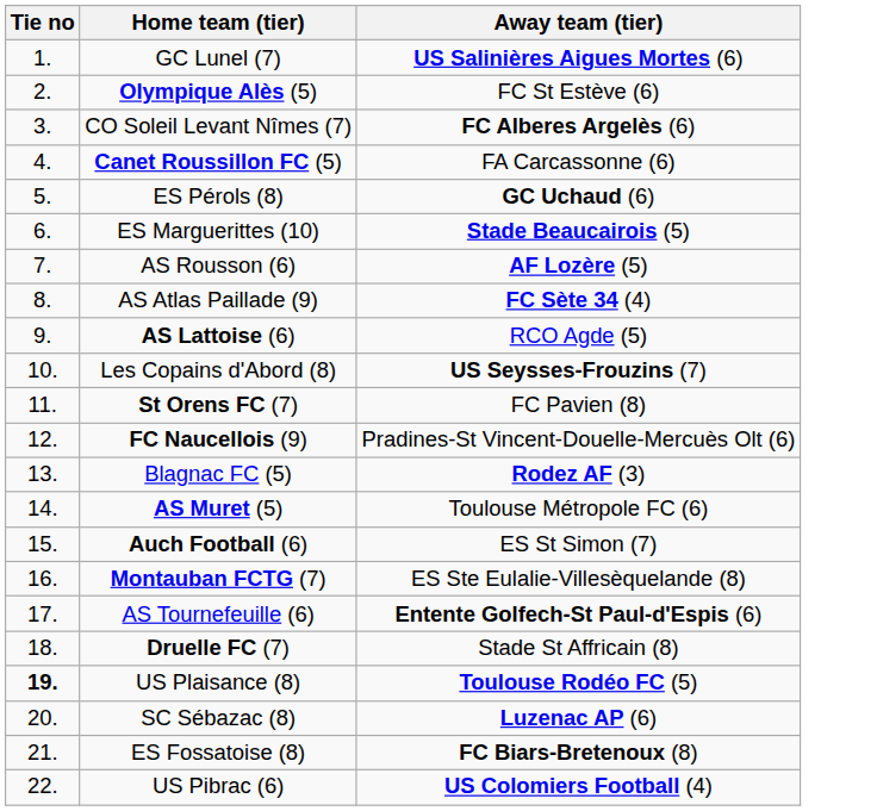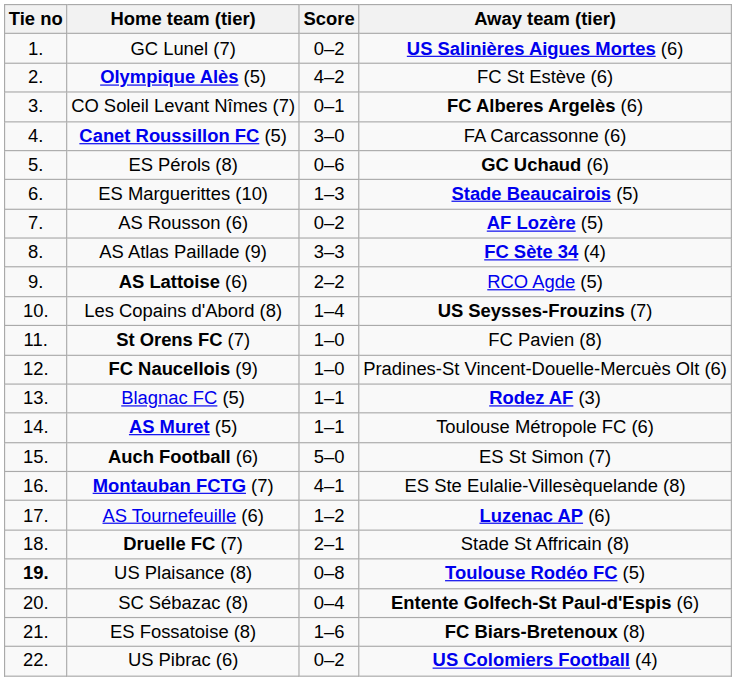+ column: Score | 0–2 | 4–2 | 0–1 | 3–0 | 0–6 | 1–3 | 0–2 | 3–3 | 2–2 | 1–4 | 1–0 | 1–0 | 1–1 | 1–1 | 5–0 | 4–1 | 1–2 | 2–1 | 0–8 | 0–4 | 1–6 | 0–2
AS Tournefeuille (6) | Away team (tier): Entente Golfech-St Paul-d'Espis (6) -> Luzenac AP (6)
SC Sébazac (8) | Away team (tier): Luzenac AP (6) -> Entente Golfech-St Paul-d'Espis (6)
